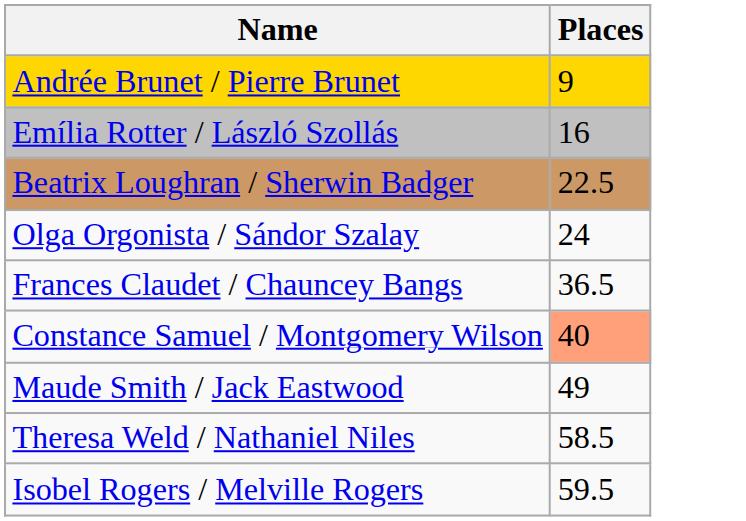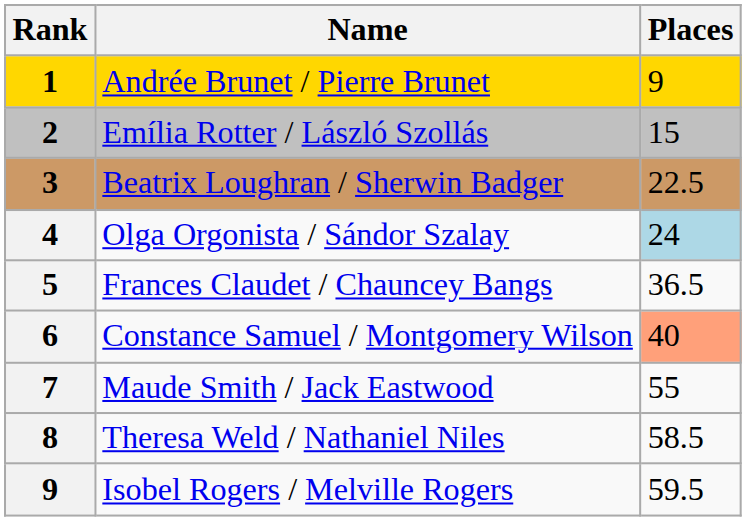+ column: Rank | 1 | 2 | 3 | 4 | 5 | 6 | 7 | 8 | 9
Emília Rotter / László Szollás | Places: 16 -> 15
Olga Orgonista / Sándor Szalay | Places: no background -> lightblue background
Maude Smith / Jack Eastwood | Places: 49 -> 55
